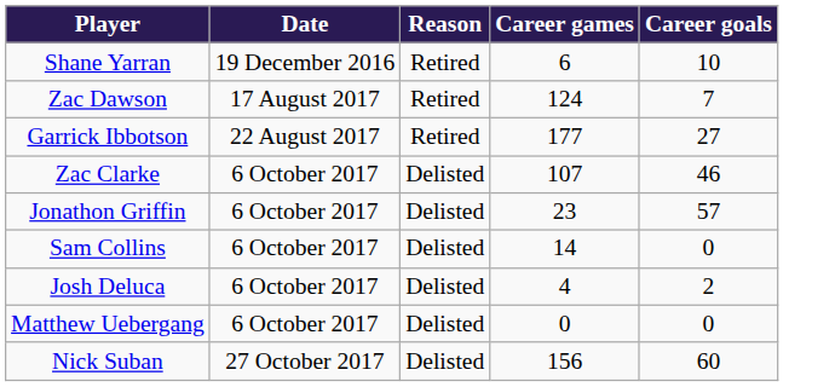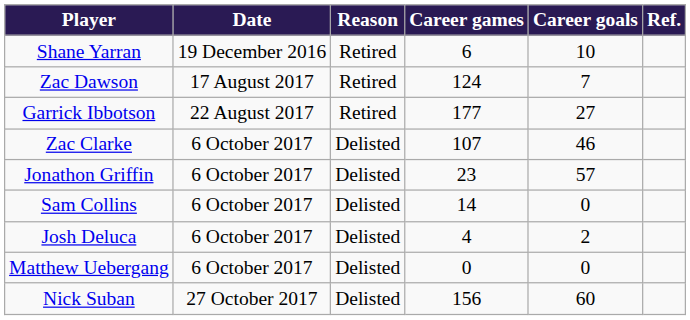+ column: Ref.
